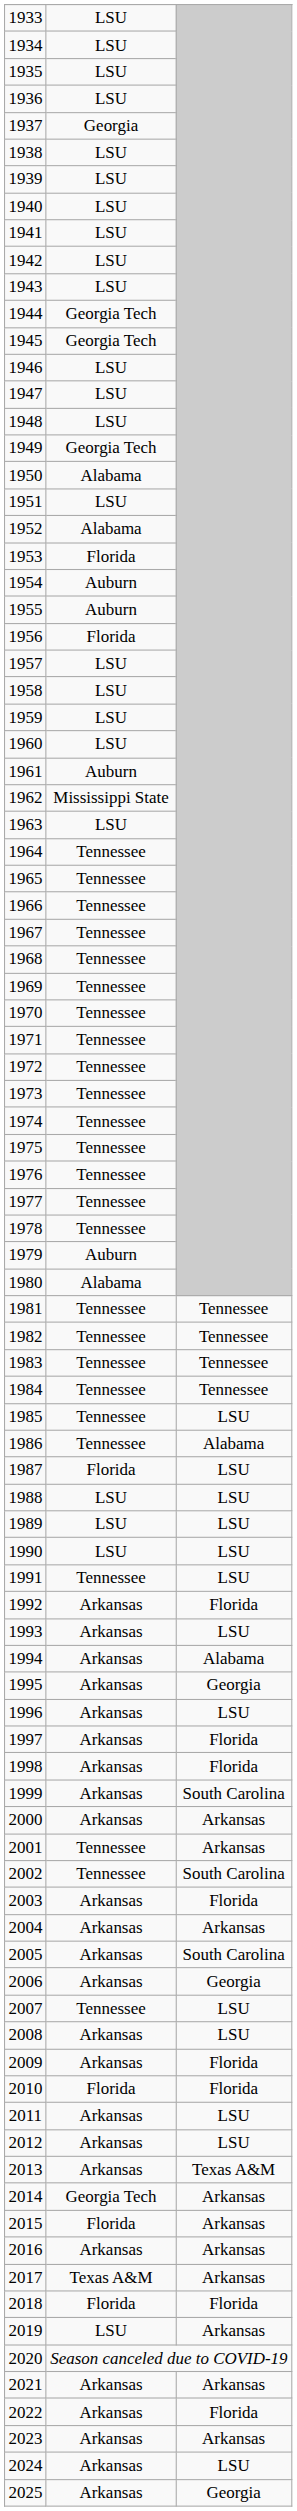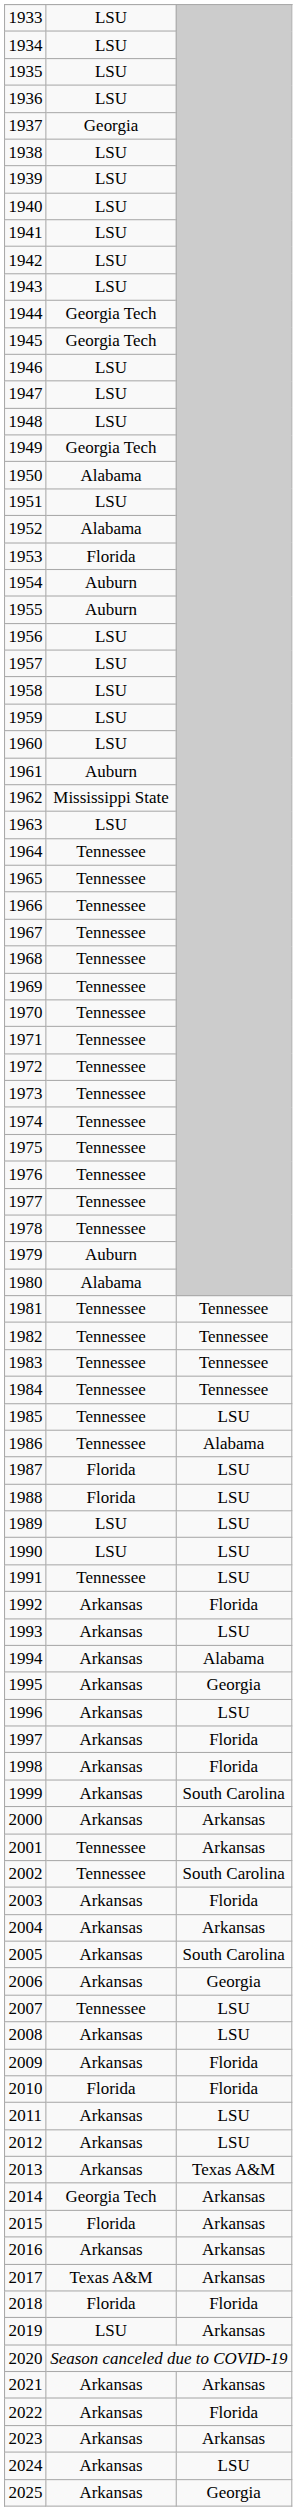1956 | column 2: Florida -> LSU
1988 | column 2: LSU -> Florida
